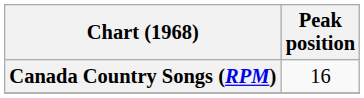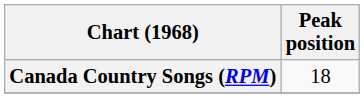Canada Country Songs (RPM) | Peak position: 16 -> 18
